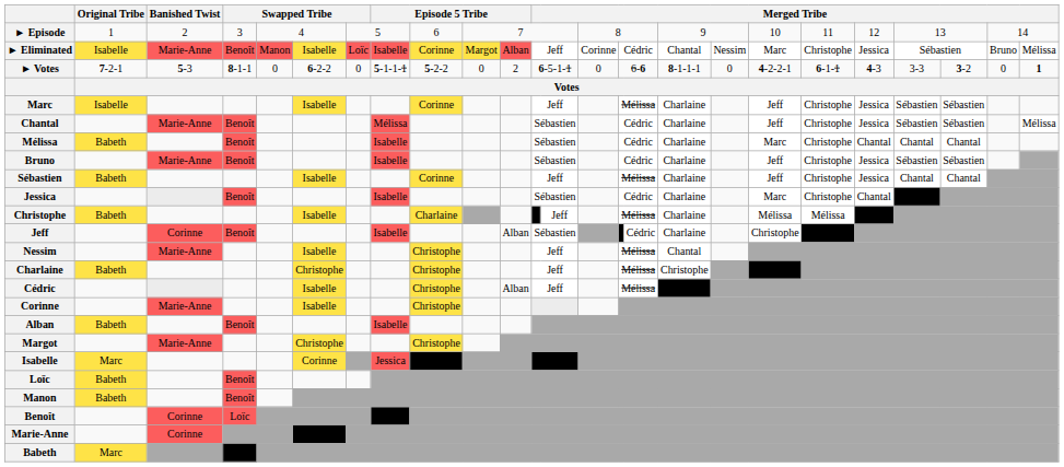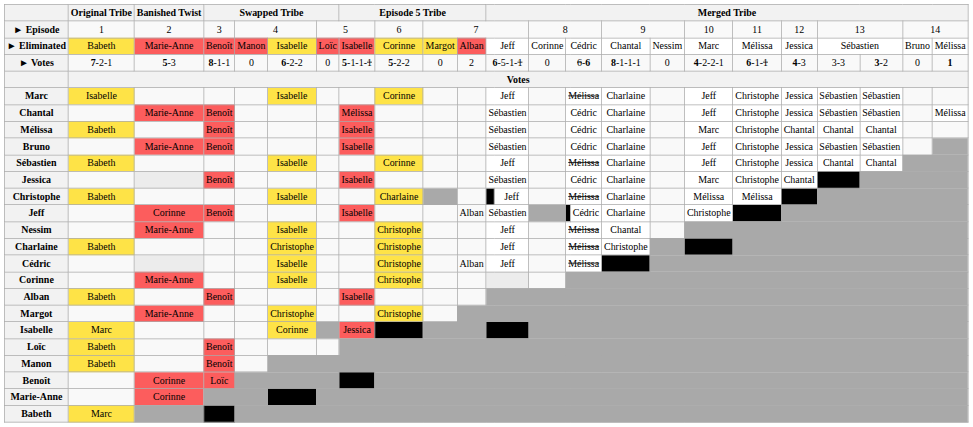► Eliminated | Original Tribe: Isabelle -> Babeth
► Eliminated | column 20: Christophe -> Mélissa
